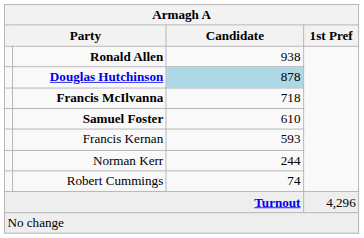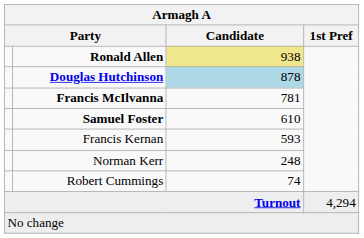Ronald Allen | Candidate: no background -> khaki background
Francis McIlvanna | Candidate: 718 -> 781
Norman Kerr | Candidate: 244 -> 248
Turnout | 1st Pref: 4,296 -> 4,294
